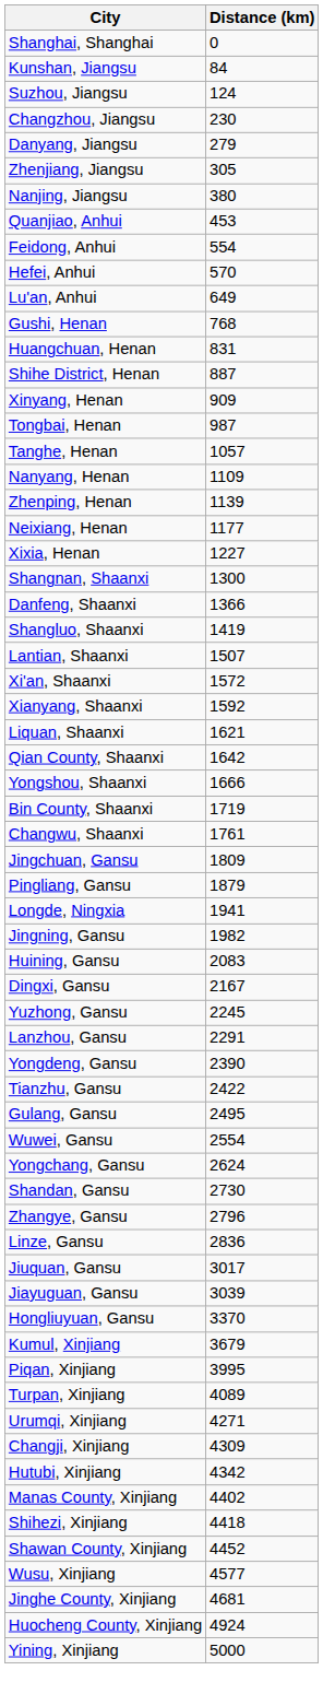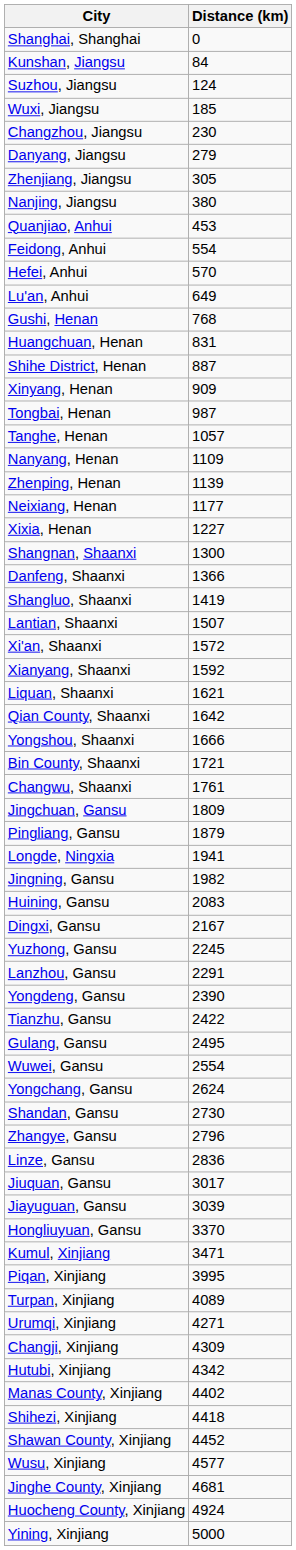+ row: Wuxi, Jiangsu | 185
Bin County, Shaanxi | Distance (km): 1719 -> 1721
Kumul, Xinjiang | Distance (km): 3679 -> 3471
